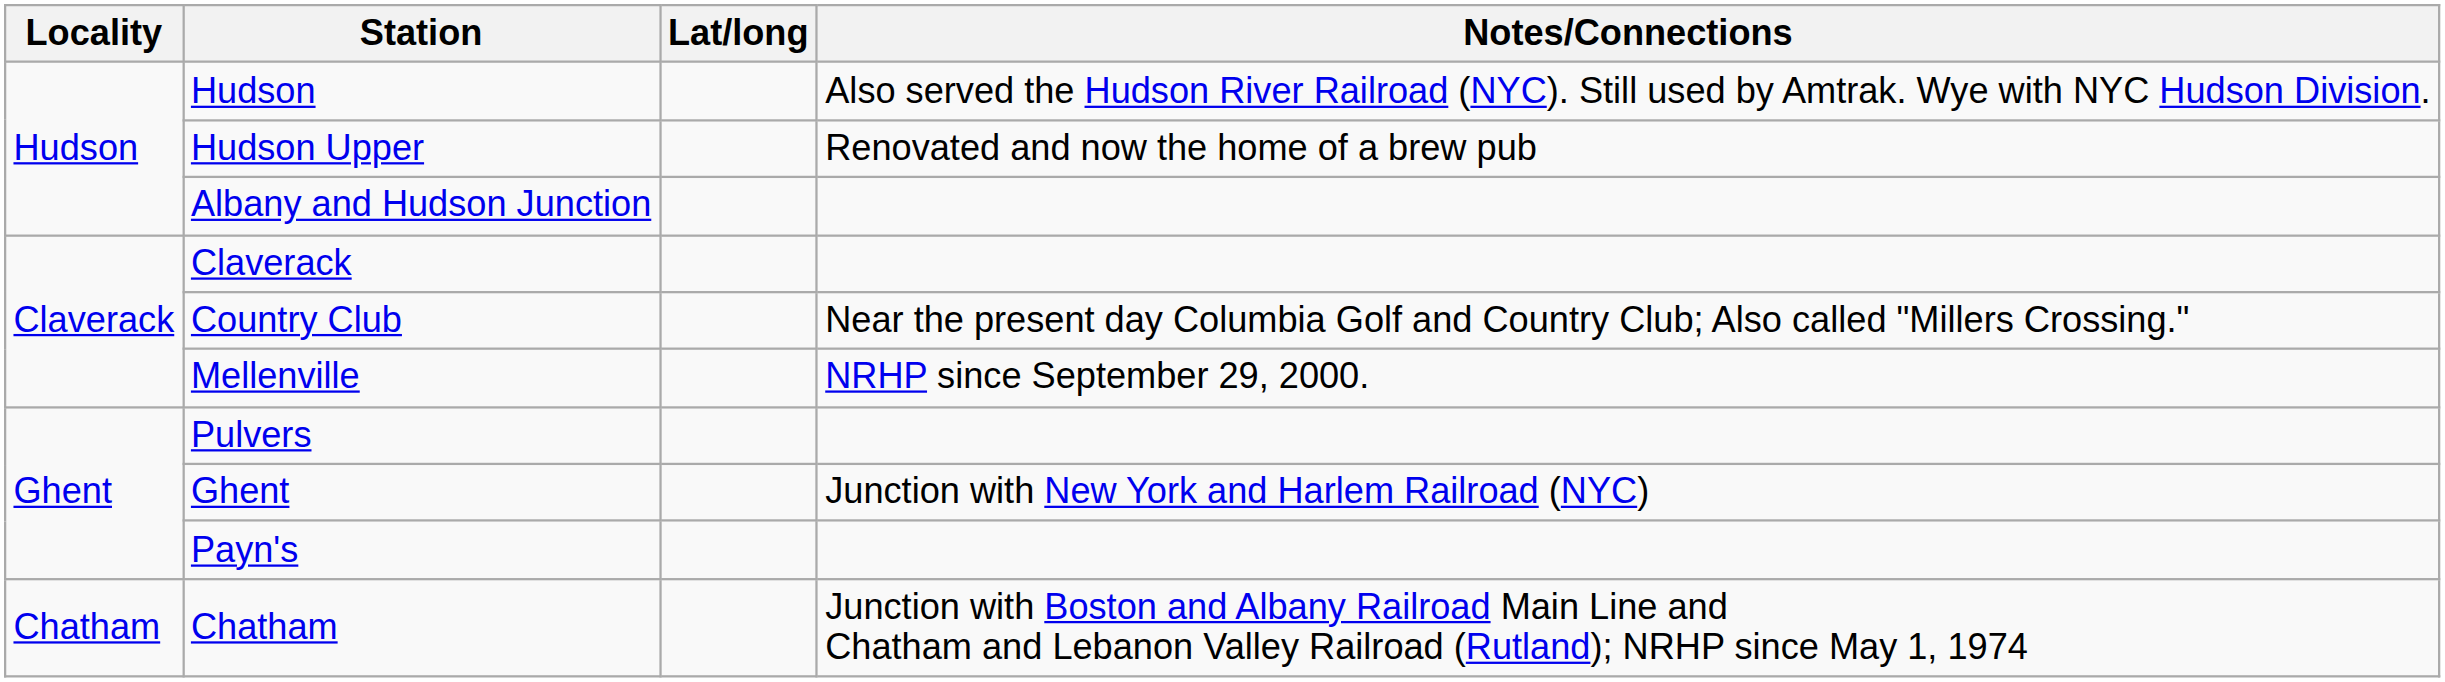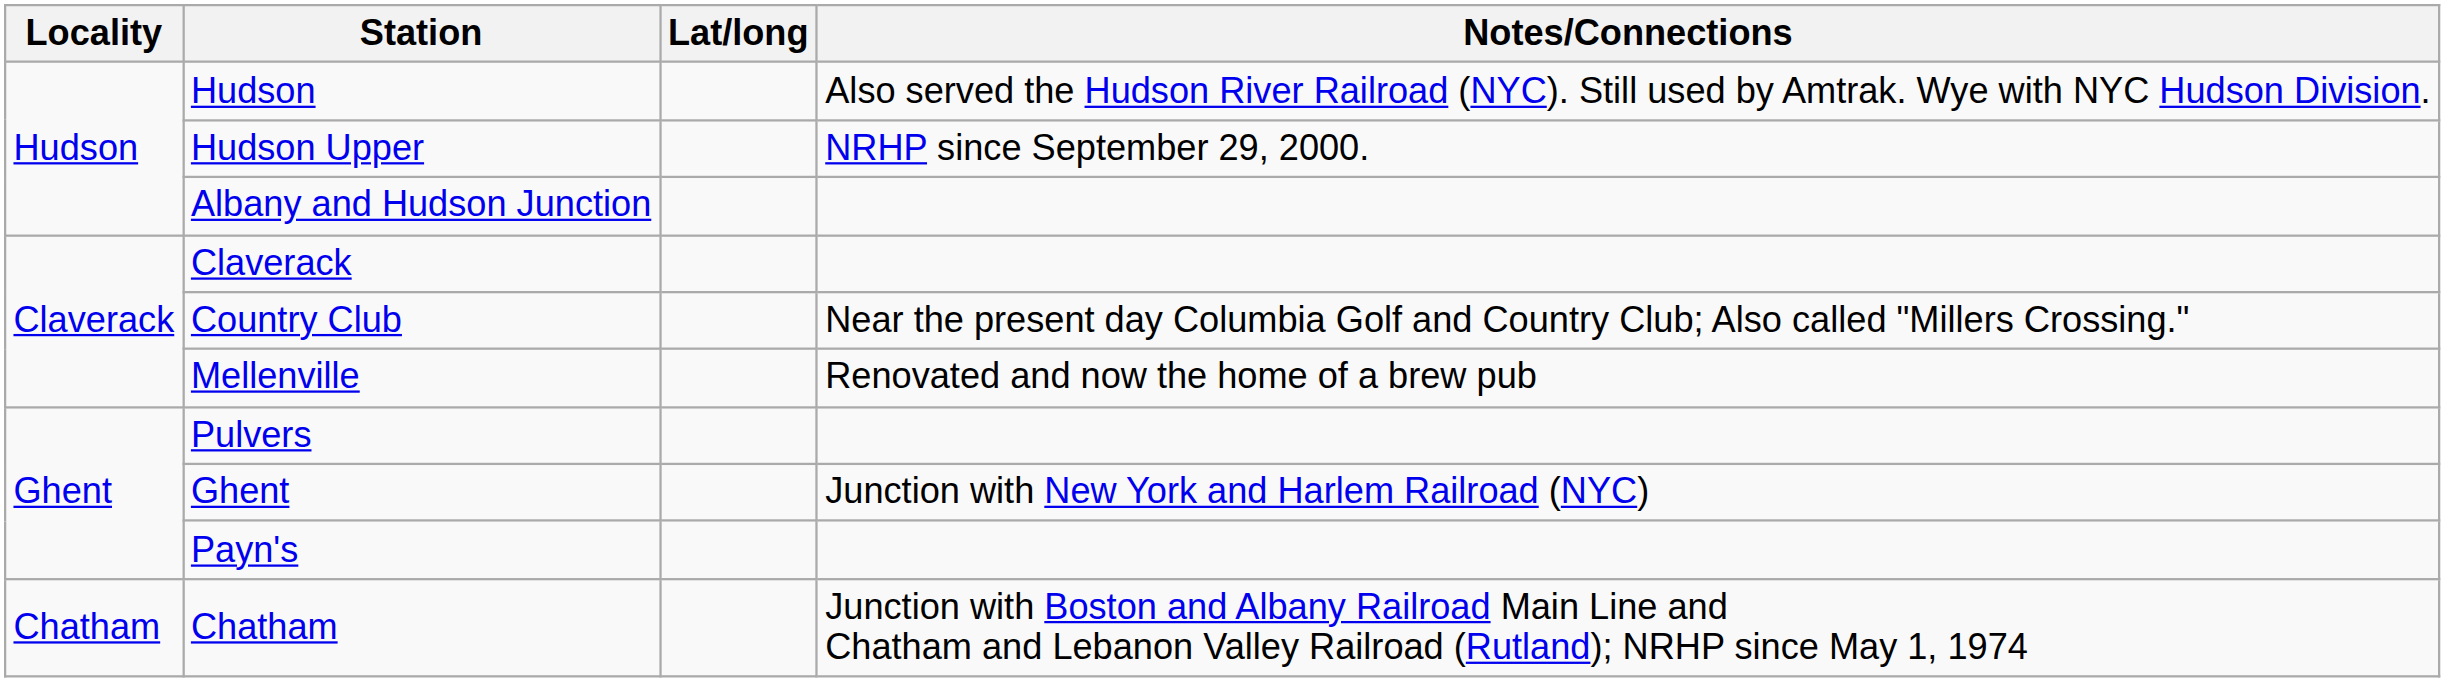Hudson Upper | Notes/Connections: Renovated and now the home of a brew pub -> NRHP since September 29, 2000.
Mellenville | Notes/Connections: NRHP since September 29, 2000. -> Renovated and now the home of a brew pub
